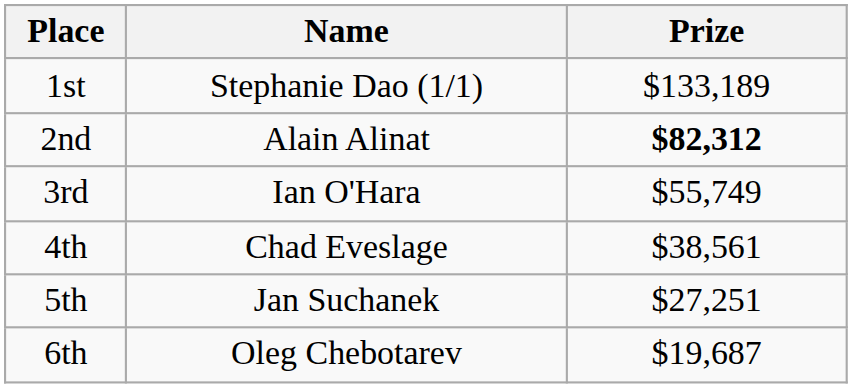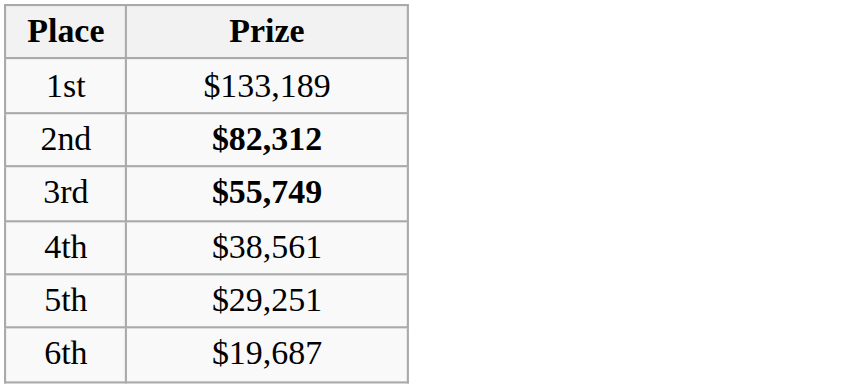- column: Name | Stephanie Dao (1/1) | Alain Alinat | Ian O'Hara | Chad Eveslage | Jan Suchanek | Oleg Chebotarev
3rd | Prize: normal -> bold
5th | Prize: $27,251 -> $29,251
